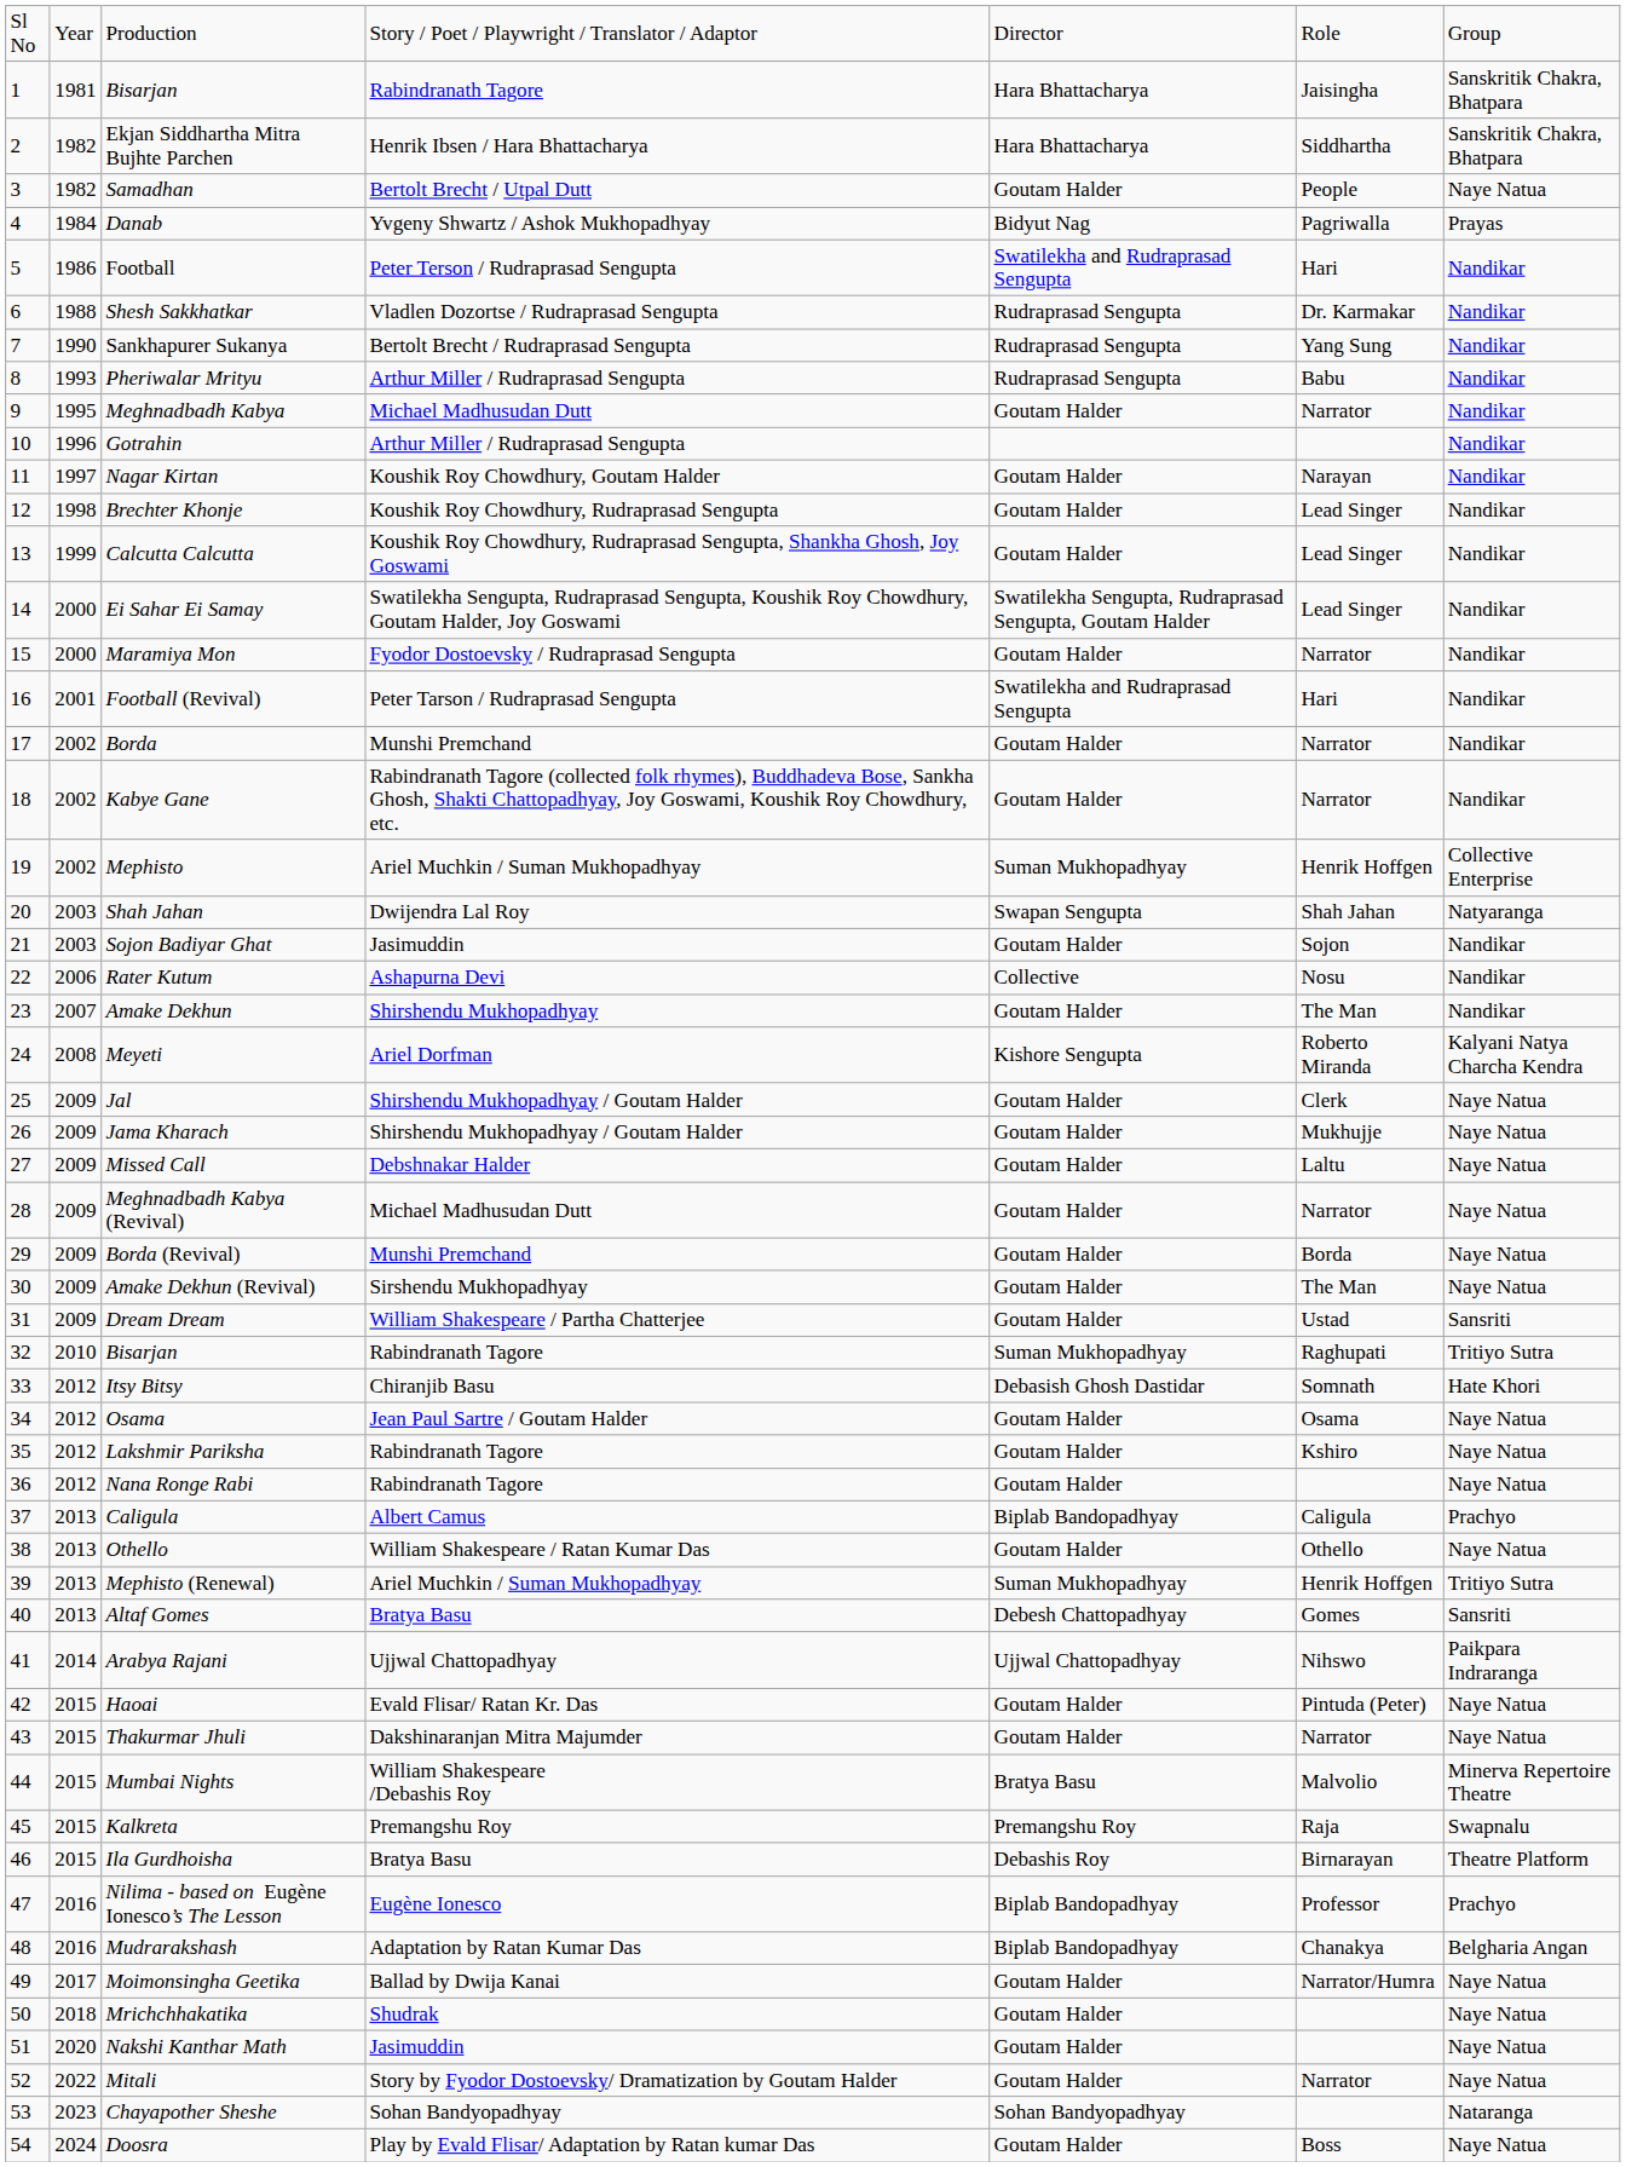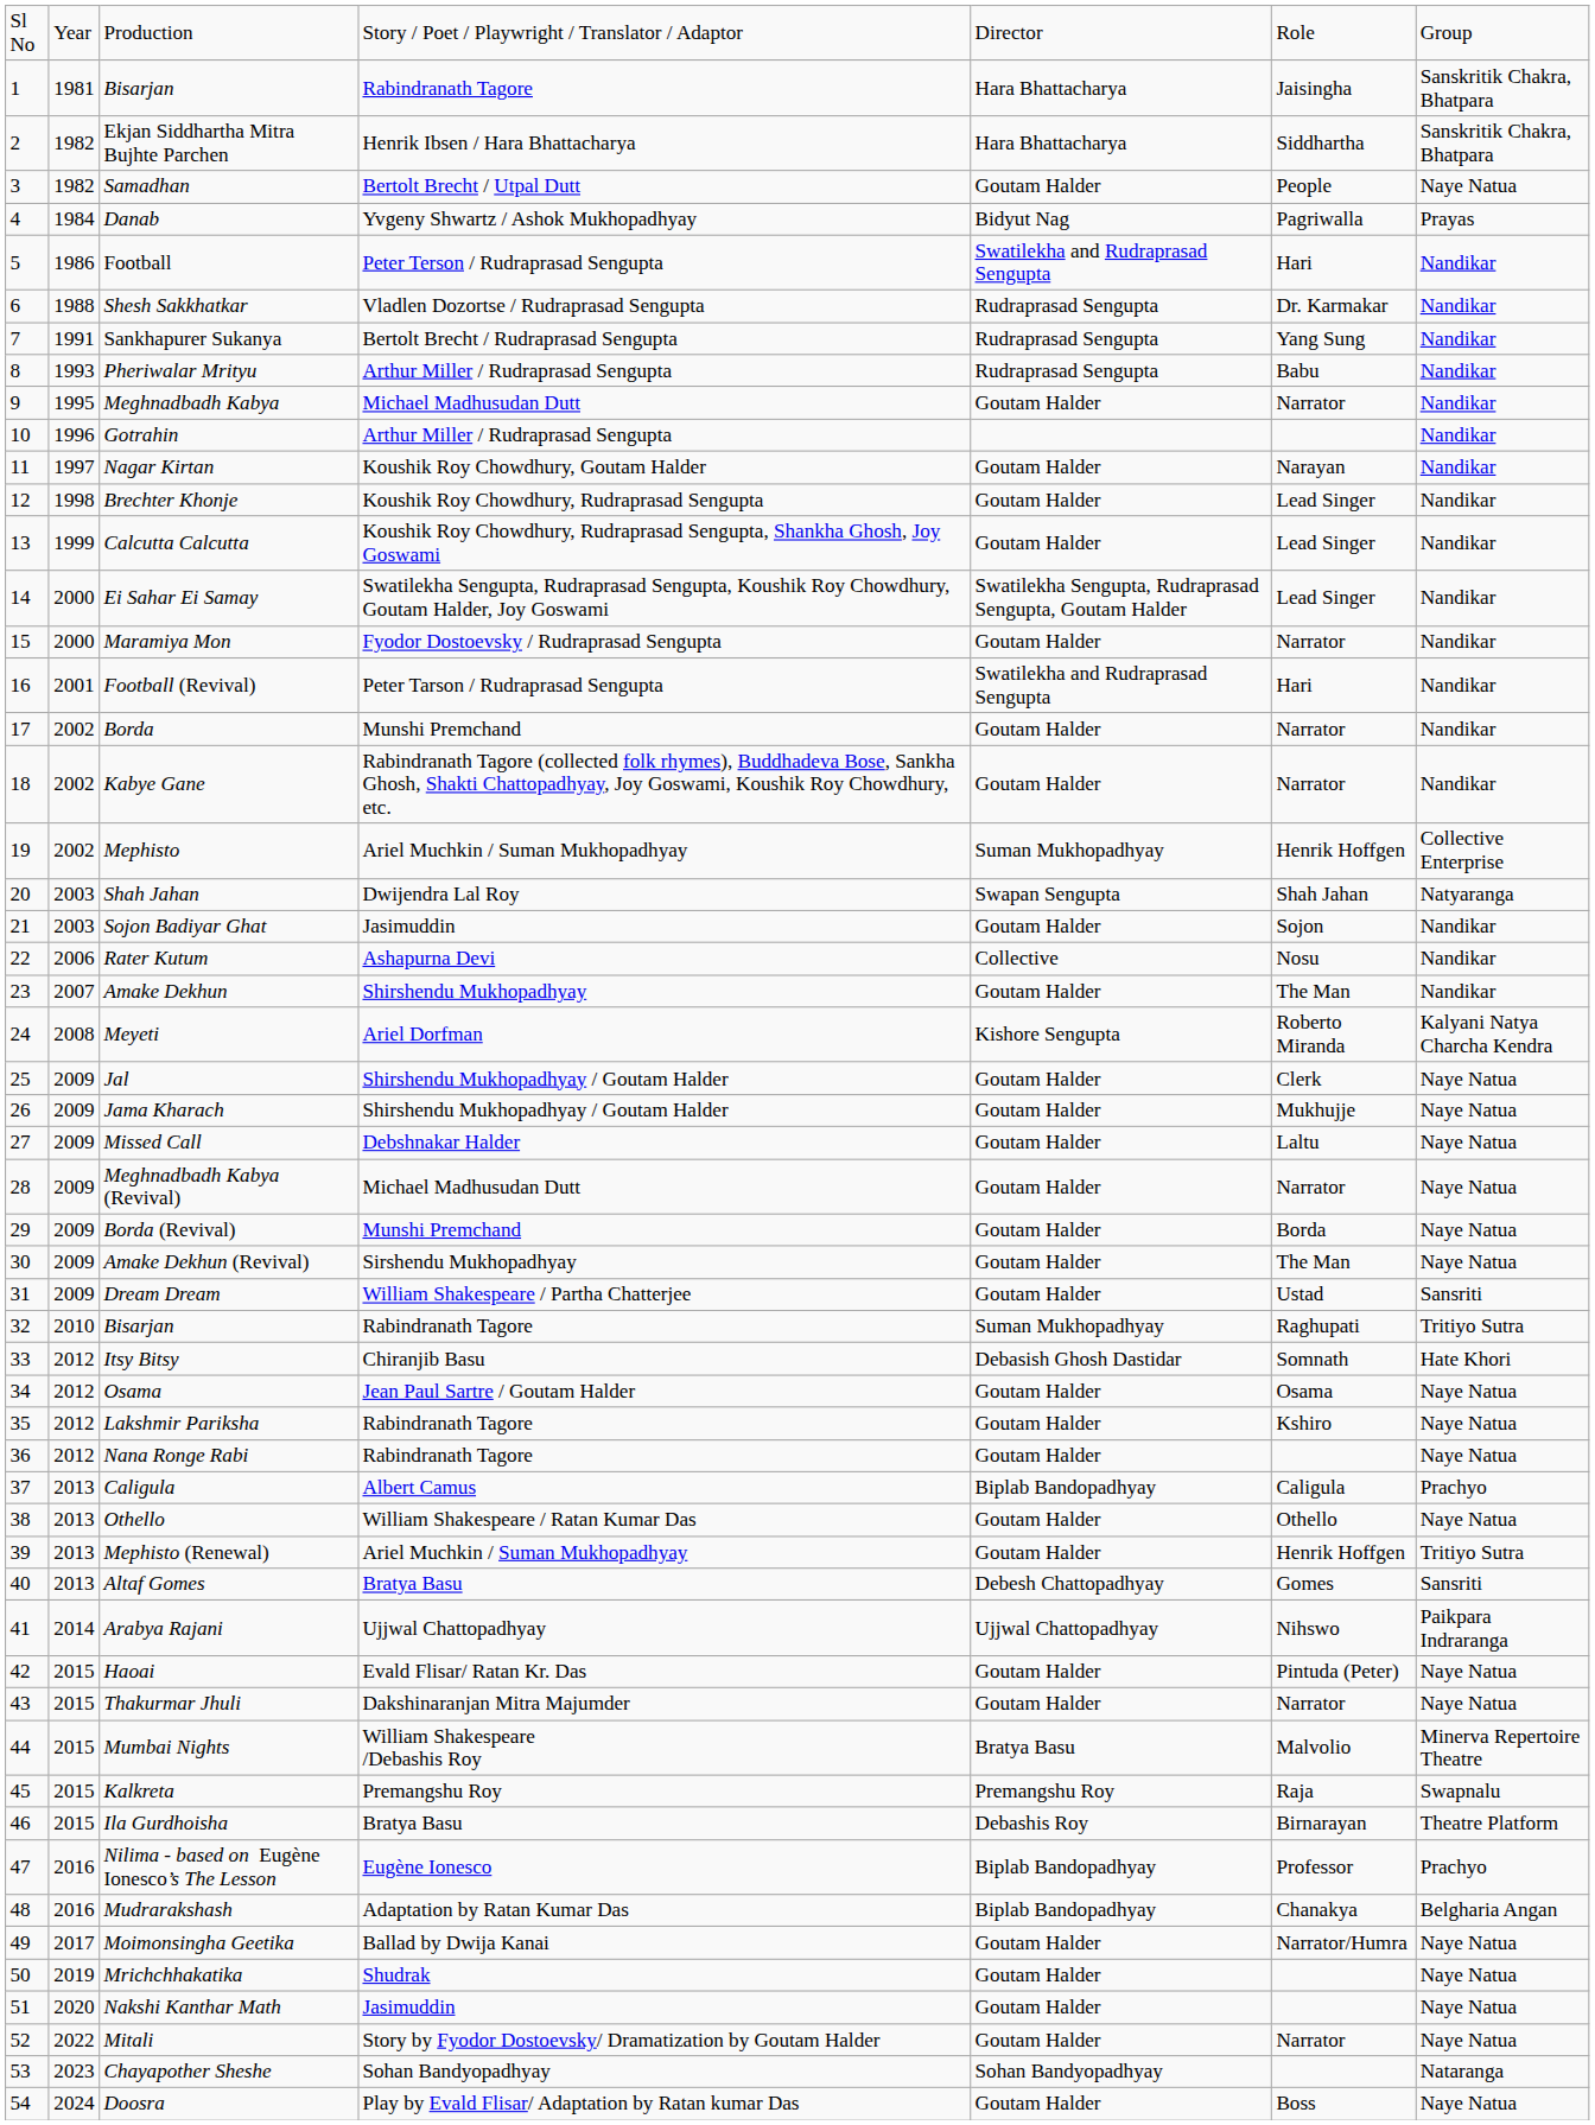Sankhapurer Sukanya | column 2: 1990 -> 1991
Mephisto (Renewal) | column 5: Suman Mukhopadhyay -> Goutam Halder
Mrichchhakatika | column 2: 2018 -> 2019
